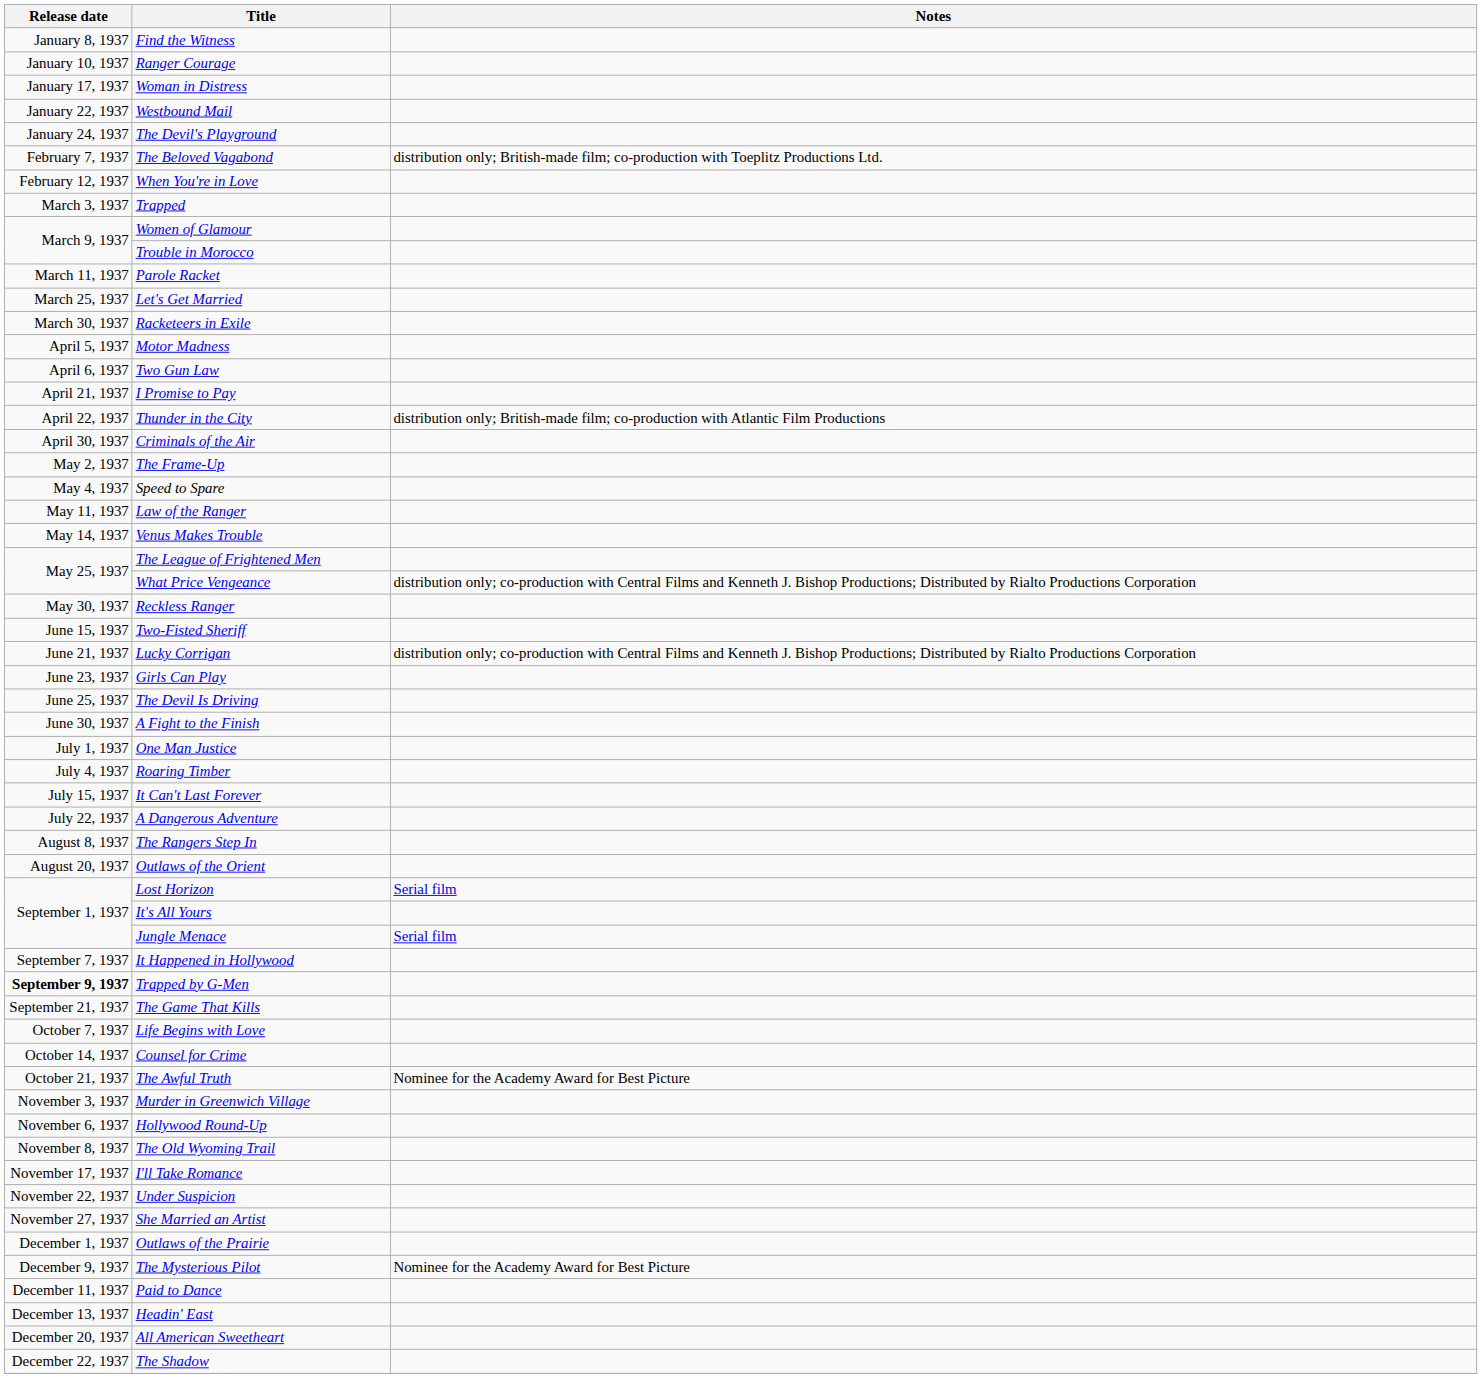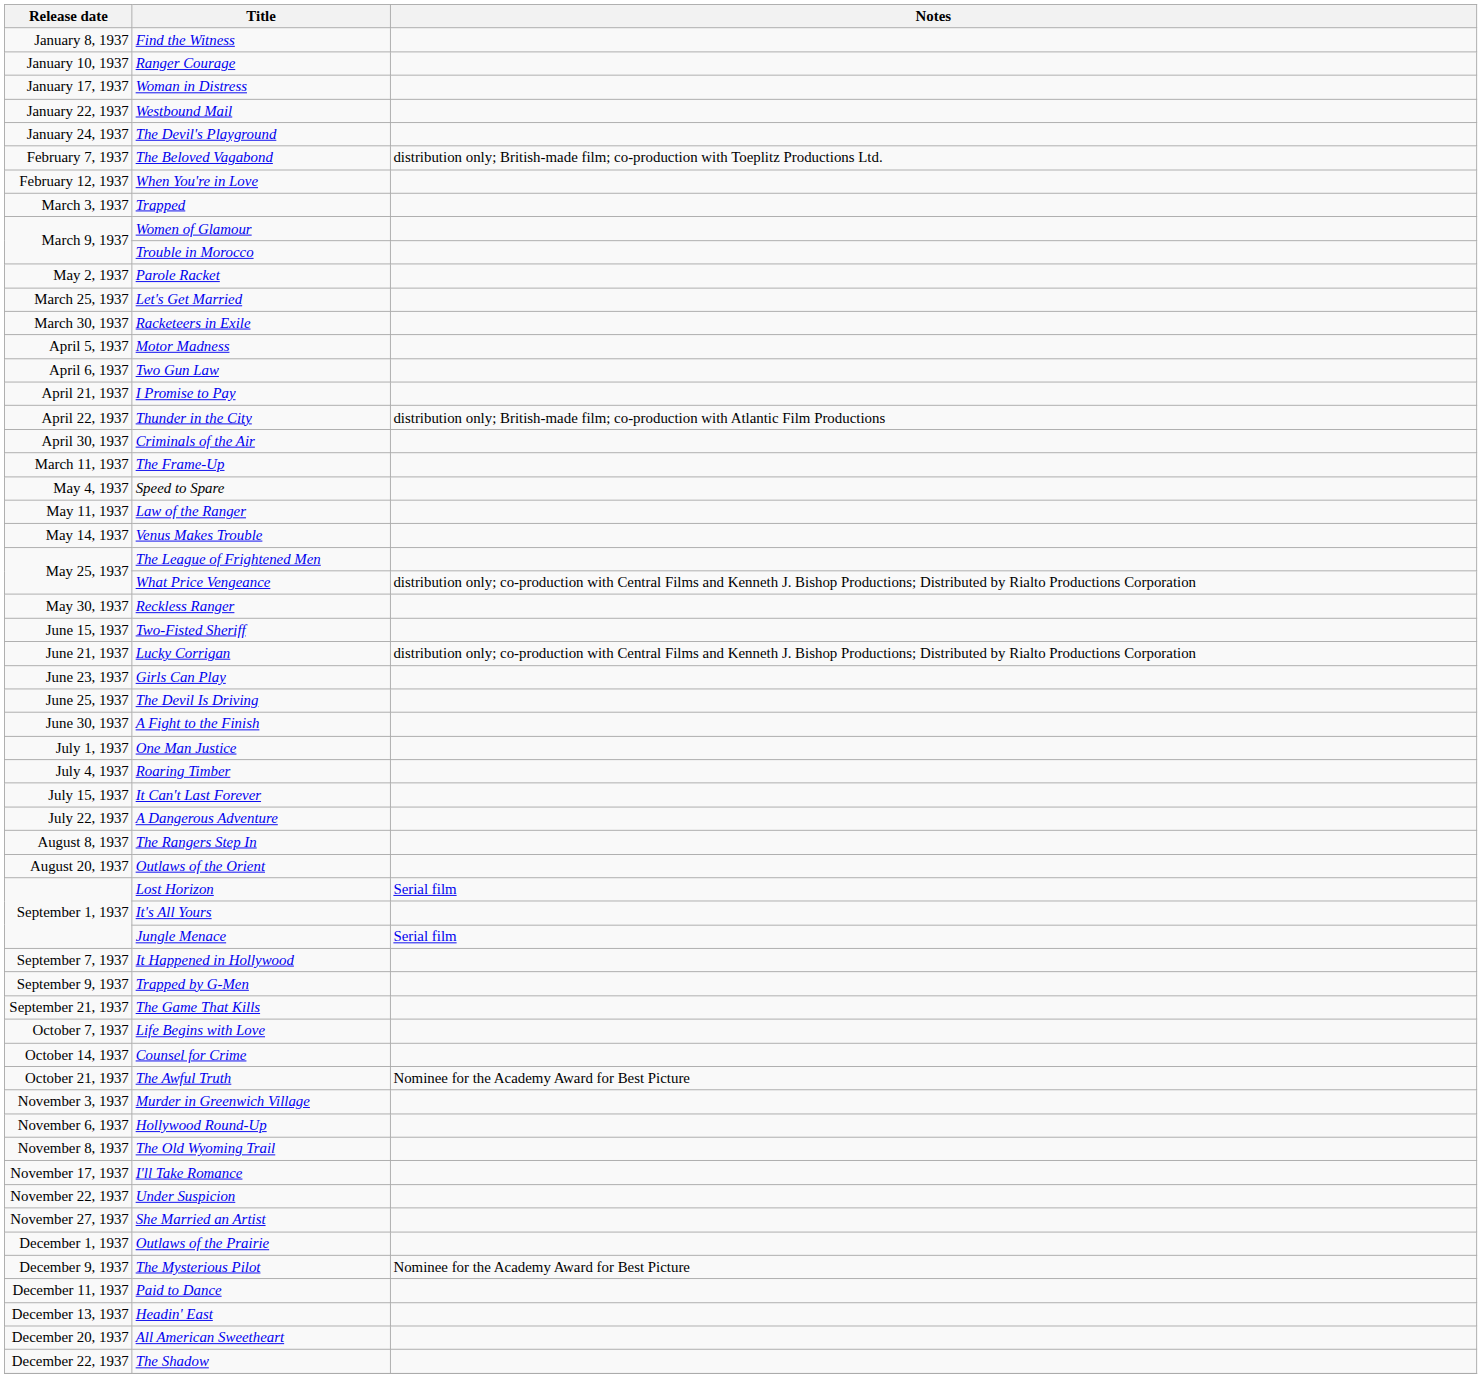Parole Racket | Release date: March 11, 1937 -> May 2, 1937
The Frame-Up | Release date: May 2, 1937 -> March 11, 1937
Trapped by G-Men | Release date: bold -> normal
